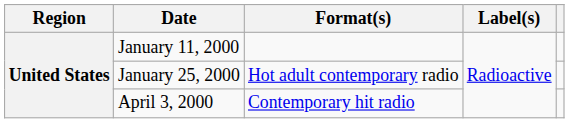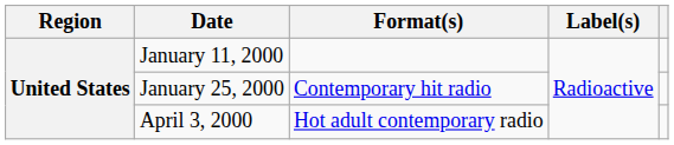January 25, 2000 | Format(s): Hot adult contemporary radio -> Contemporary hit radio
April 3, 2000 | Format(s): Contemporary hit radio -> Hot adult contemporary radio
